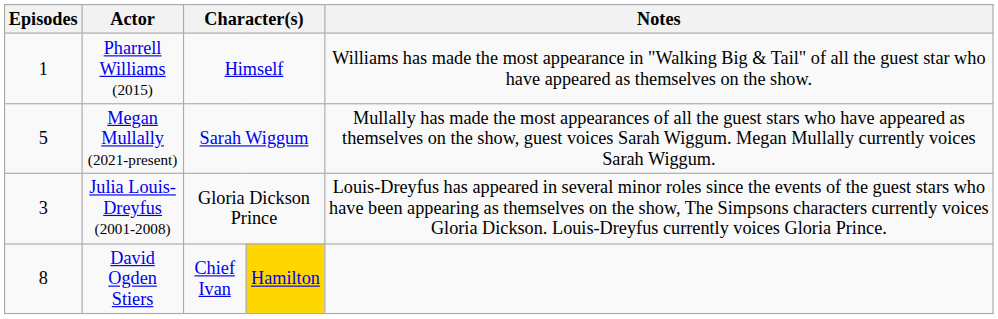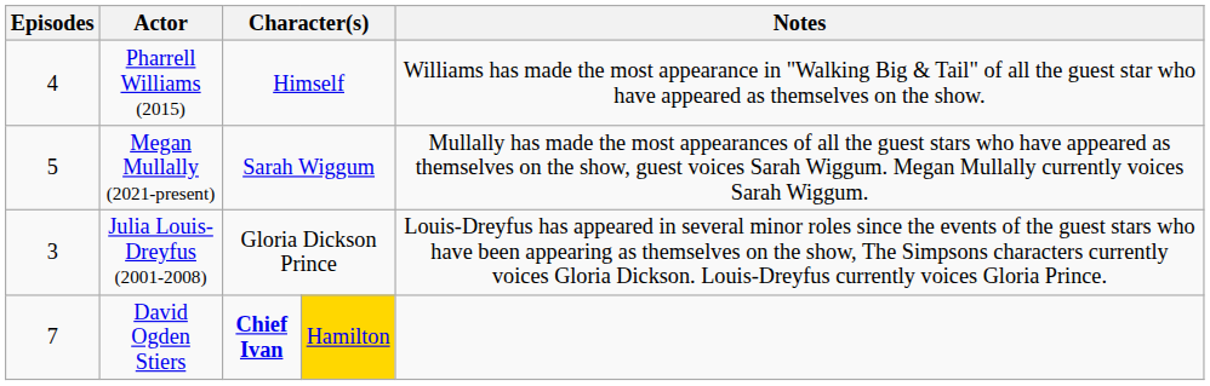Pharrell Williams (2015) | Episodes: 1 -> 4
David Ogden Stiers | Episodes: 8 -> 7
David Ogden Stiers | column 3: normal -> bold
